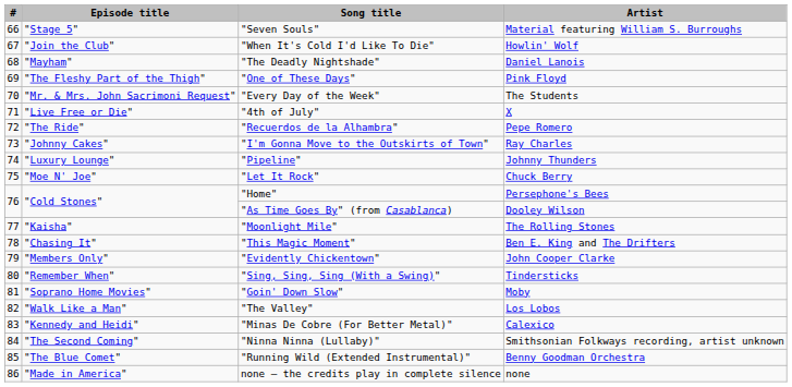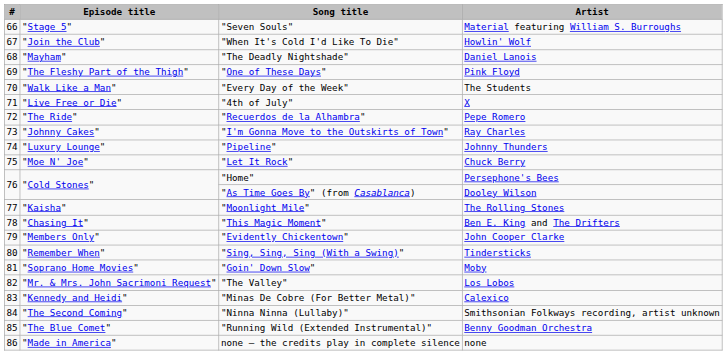"Every Day of the Week" | Episode title: "Mr. & Mrs. John Sacrimoni Request" -> "Walk Like a Man"
"The Valley" | Episode title: "Walk Like a Man" -> "Mr. & Mrs. John Sacrimoni Request"
